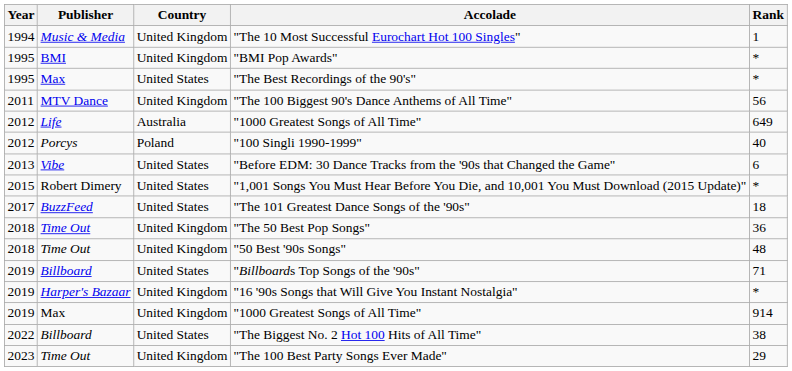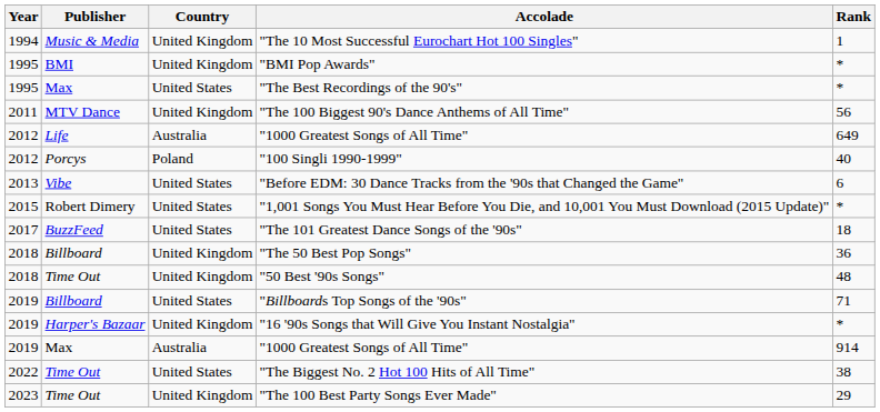"The 50 Best Pop Songs" | Publisher: Time Out -> Billboard
2019 / "1000 Greatest Songs of All Time" | Country: United Kingdom -> Australia
"The Biggest No. 2 Hot 100 Hits of All Time" | Publisher: Billboard -> Time Out
